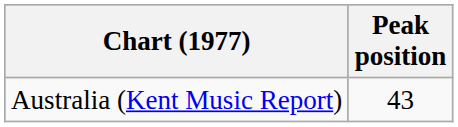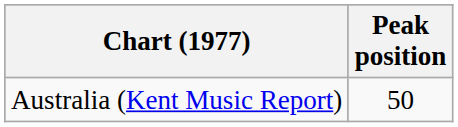Australia (Kent Music Report) | Peak position: 43 -> 50
